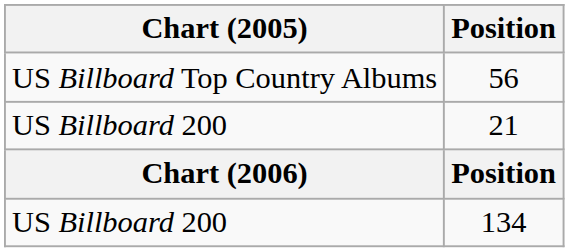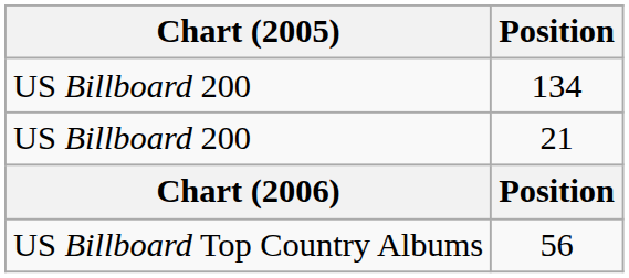rows swapped: 134 <-> 56
